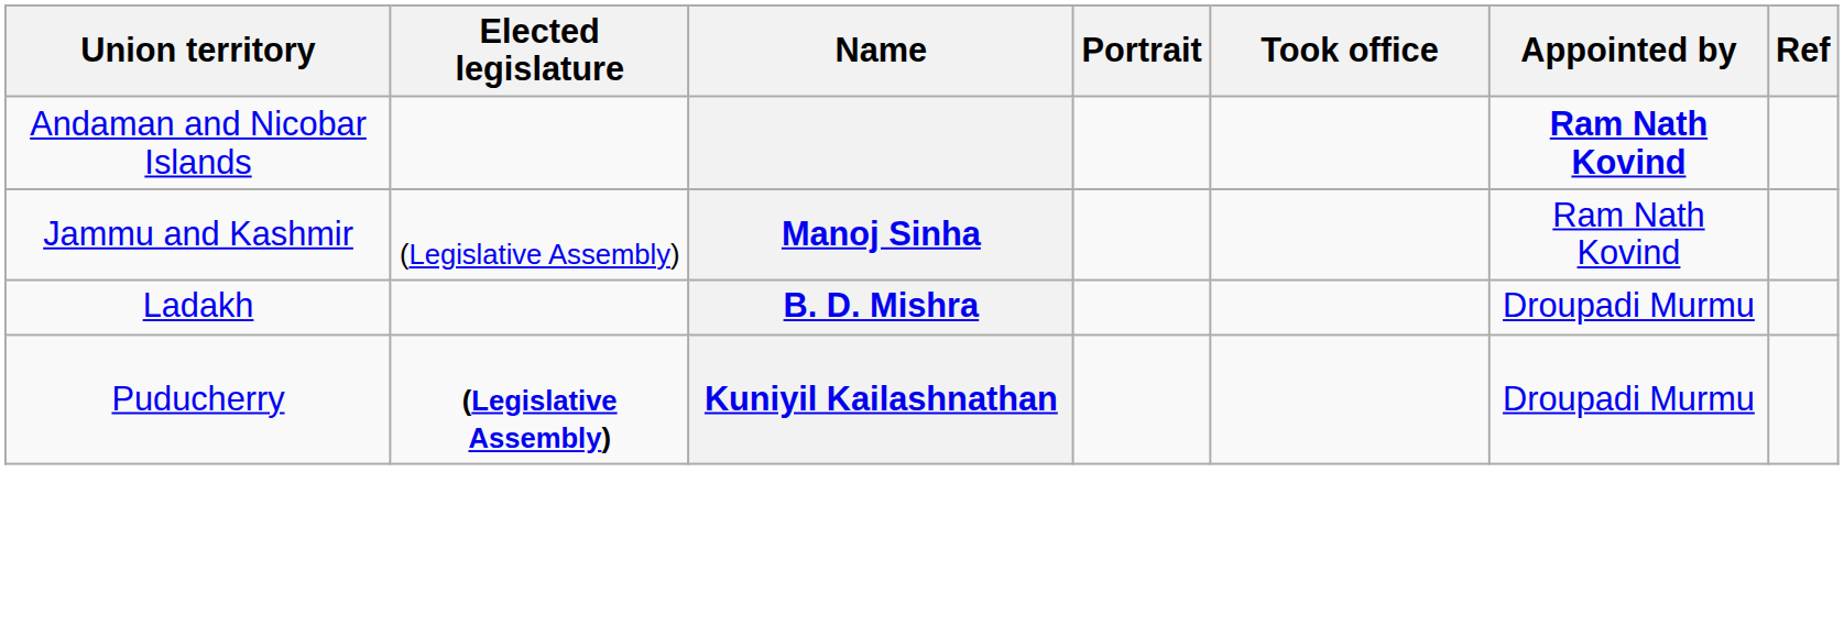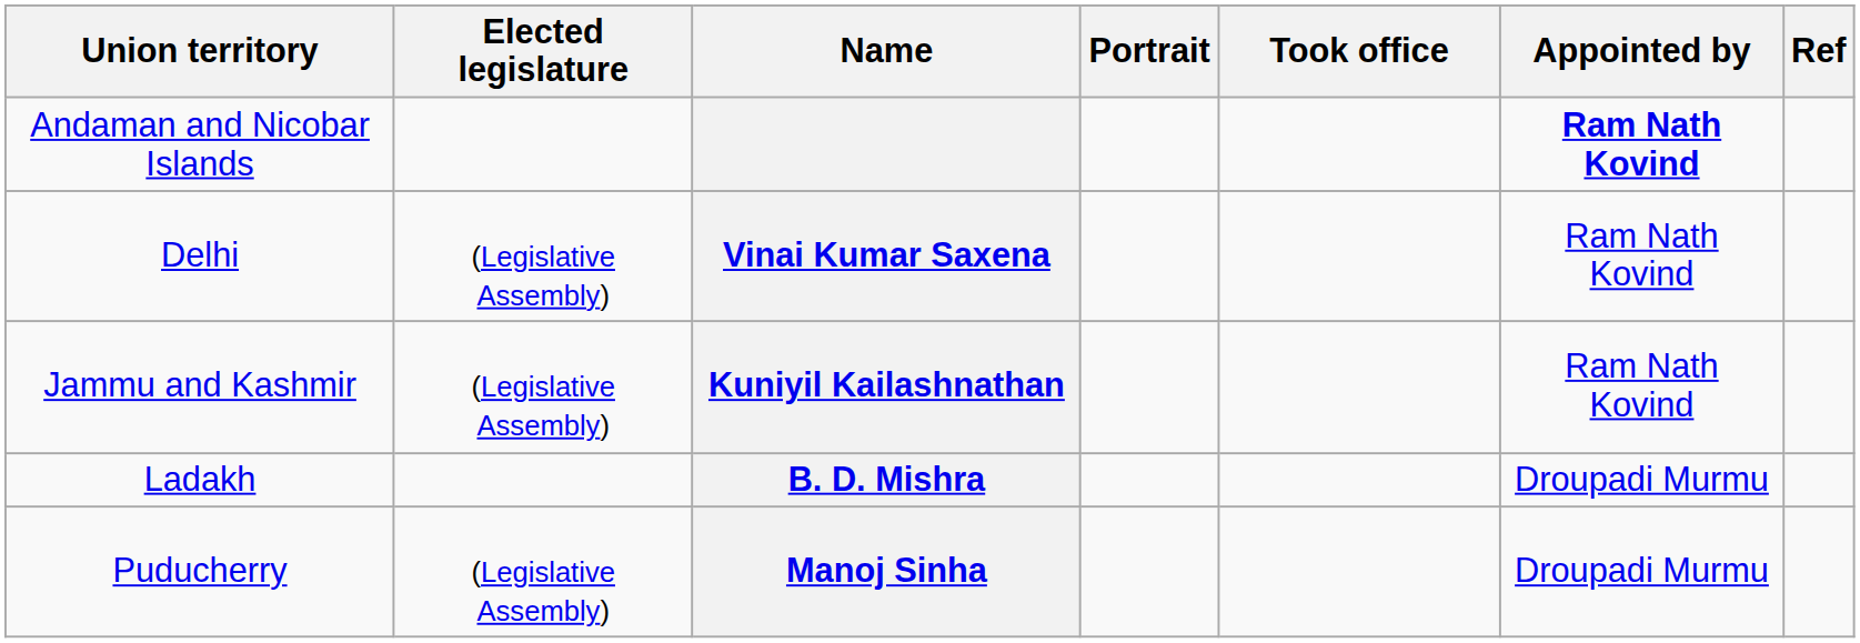+ row: Delhi | (Legislative Assembly) | Vinai Kumar Saxena | Ram Nath Kovind
Jammu and Kashmir | Name: Manoj Sinha -> Kuniyil Kailashnathan
Puducherry | Elected legislature: bold -> normal
Puducherry | Name: Kuniyil Kailashnathan -> Manoj Sinha
